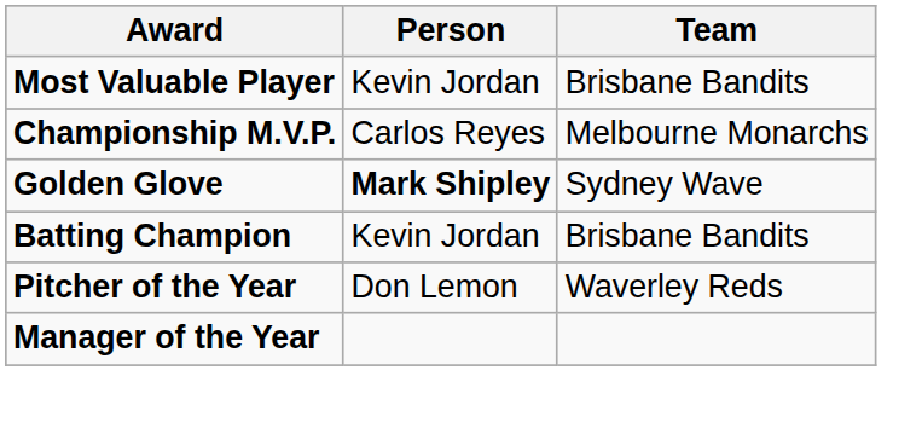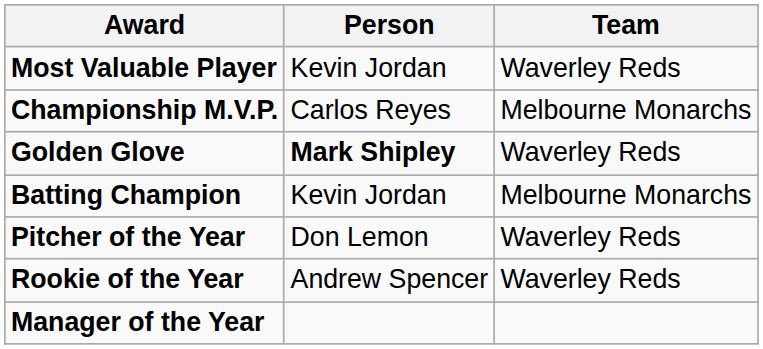Most Valuable Player | Team: Brisbane Bandits -> Waverley Reds
Golden Glove | Team: Sydney Wave -> Waverley Reds
Batting Champion | Team: Brisbane Bandits -> Melbourne Monarchs
+ row: Rookie of the Year | Andrew Spencer | Waverley Reds
